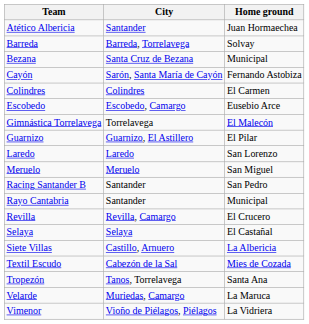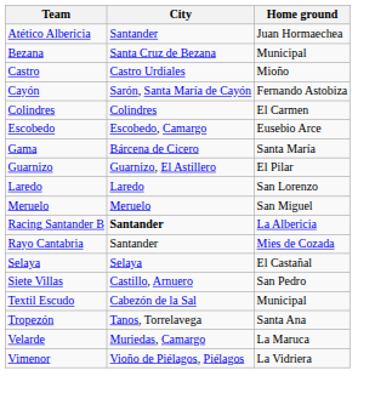- row: Barreda | Barreda, Torrelavega | Solvay
+ row: Castro | Castro Urdiales | Mioño
+ row: Gama | Bárcena de Cicero | Santa María
- row: Gimnástica Torrelavega | Torrelavega | El Malecón
Racing Santander B | City: normal -> bold
Racing Santander B | Home ground: San Pedro -> La Albericia
Rayo Cantabria | Home ground: Municipal -> Mies de Cozada
- row: Revilla | Revilla, Camargo | El Crucero
Siete Villas | Home ground: La Albericia -> San Pedro
Textil Escudo | Home ground: Mies de Cozada -> Municipal
